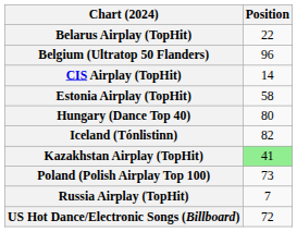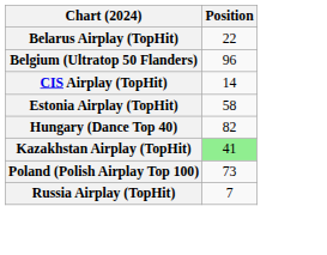Hungary (Dance Top 40) | Position: 80 -> 82
- row: Iceland (Tónlistinn) | 82
- row: US Hot Dance/Electronic Songs (Billboard) | 72
